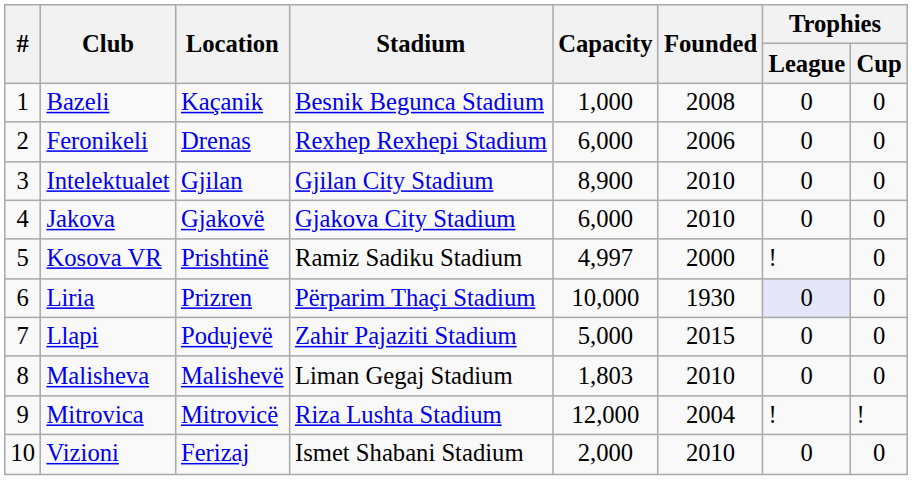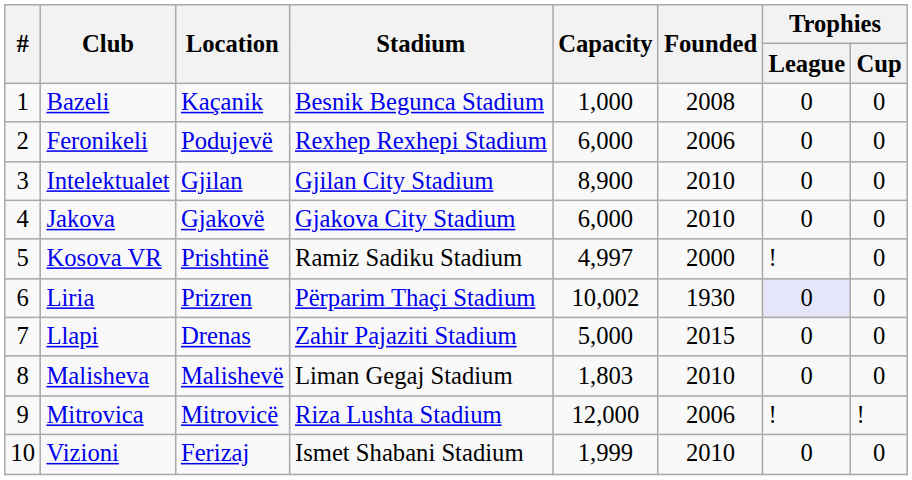Feronikeli | Location: Drenas -> Podujevë
Liria | Capacity: 10,000 -> 10,002
Llapi | Location: Podujevë -> Drenas
Mitrovica | Founded: 2004 -> 2006
Vizioni | Capacity: 2,000 -> 1,999
